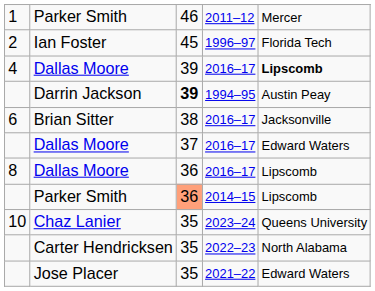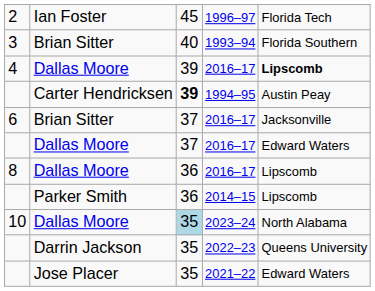- row: 1 | Parker Smith | 46 | 2011–12 | Mercer
+ row: 3 | Brian Sitter | 40 | 1993–94 | Florida Southern
1994–95 | column 2: Darrin Jackson -> Carter Hendricksen
6 / 2016–17 | column 3: 38 -> 37
2014–15 | column 3: lightsalmon background -> no background
2023–24 | column 2: Chaz Lanier -> Dallas Moore
2023–24 | column 3: no background -> lightblue background
2023–24 | column 5: Queens University -> North Alabama
2022–23 | column 2: Carter Hendricksen -> Darrin Jackson
2022–23 | column 5: North Alabama -> Queens University
